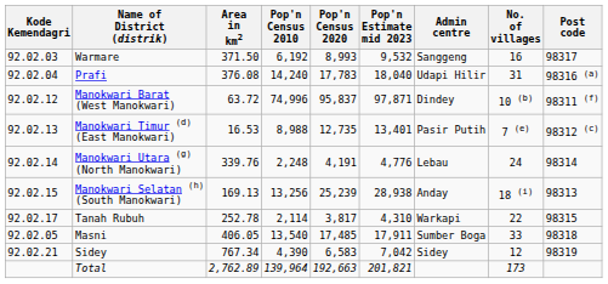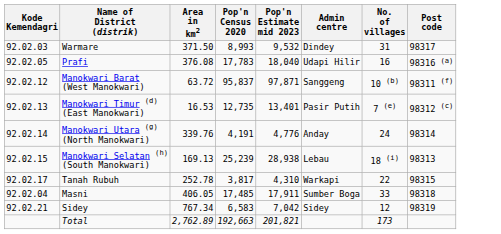- column: Pop'n Census 2010 | 6,192 | 14,240 | 74,996 | 8,988 | 2,248 | 13,256 | 2,114 | 13,540 | 4,390 | 139,964
Warmare | Admin centre: Sanggeng -> Dindey
Warmare | No. of villages: 16 -> 31
Prafi | Kode Kemendagri: 92.02.04 -> 92.02.05
Prafi | No. of villages: 31 -> 16
Manokwari Barat (West Manokwari) | Admin centre: Dindey -> Sanggeng
Manokwari Utara (g) (North Manokwari) | Admin centre: Lebau -> Anday
Manokwari Selatan (h) (South Manokwari) | Admin centre: Anday -> Lebau
Masni | Kode Kemendagri: 92.02.05 -> 92.02.04
